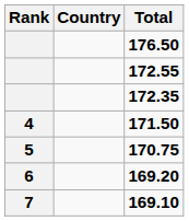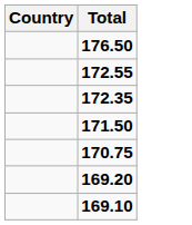- column: Rank | 4 | 5 | 6 | 7
